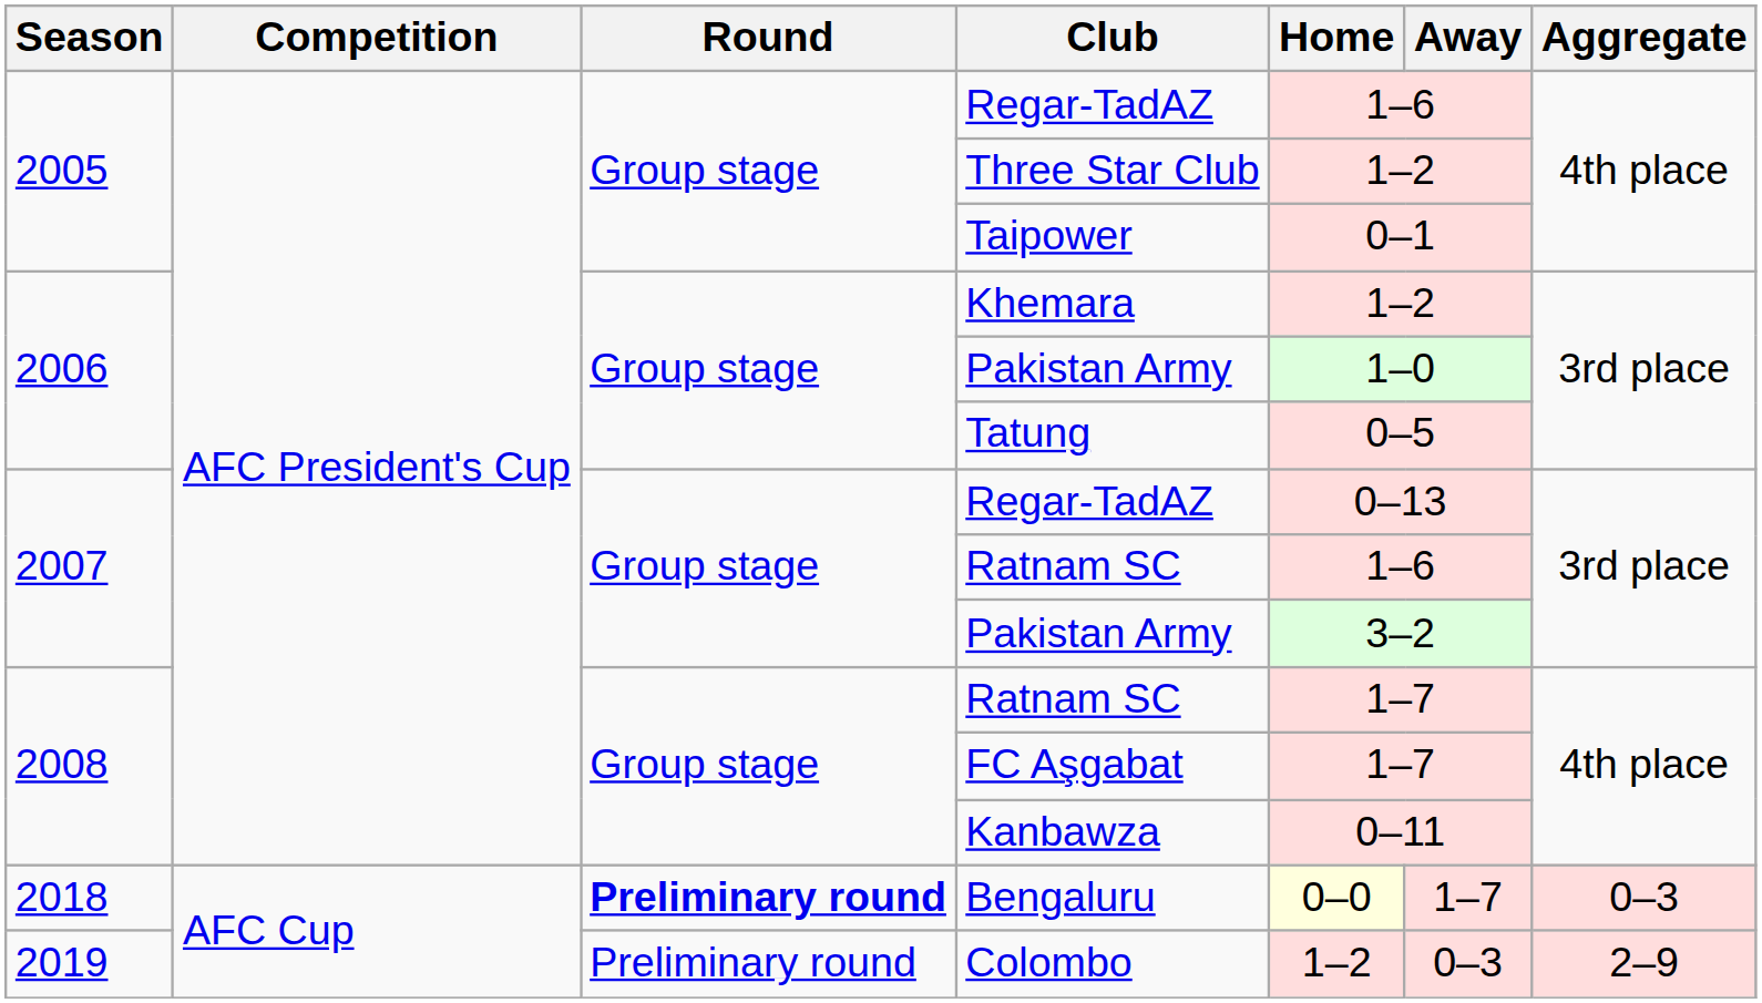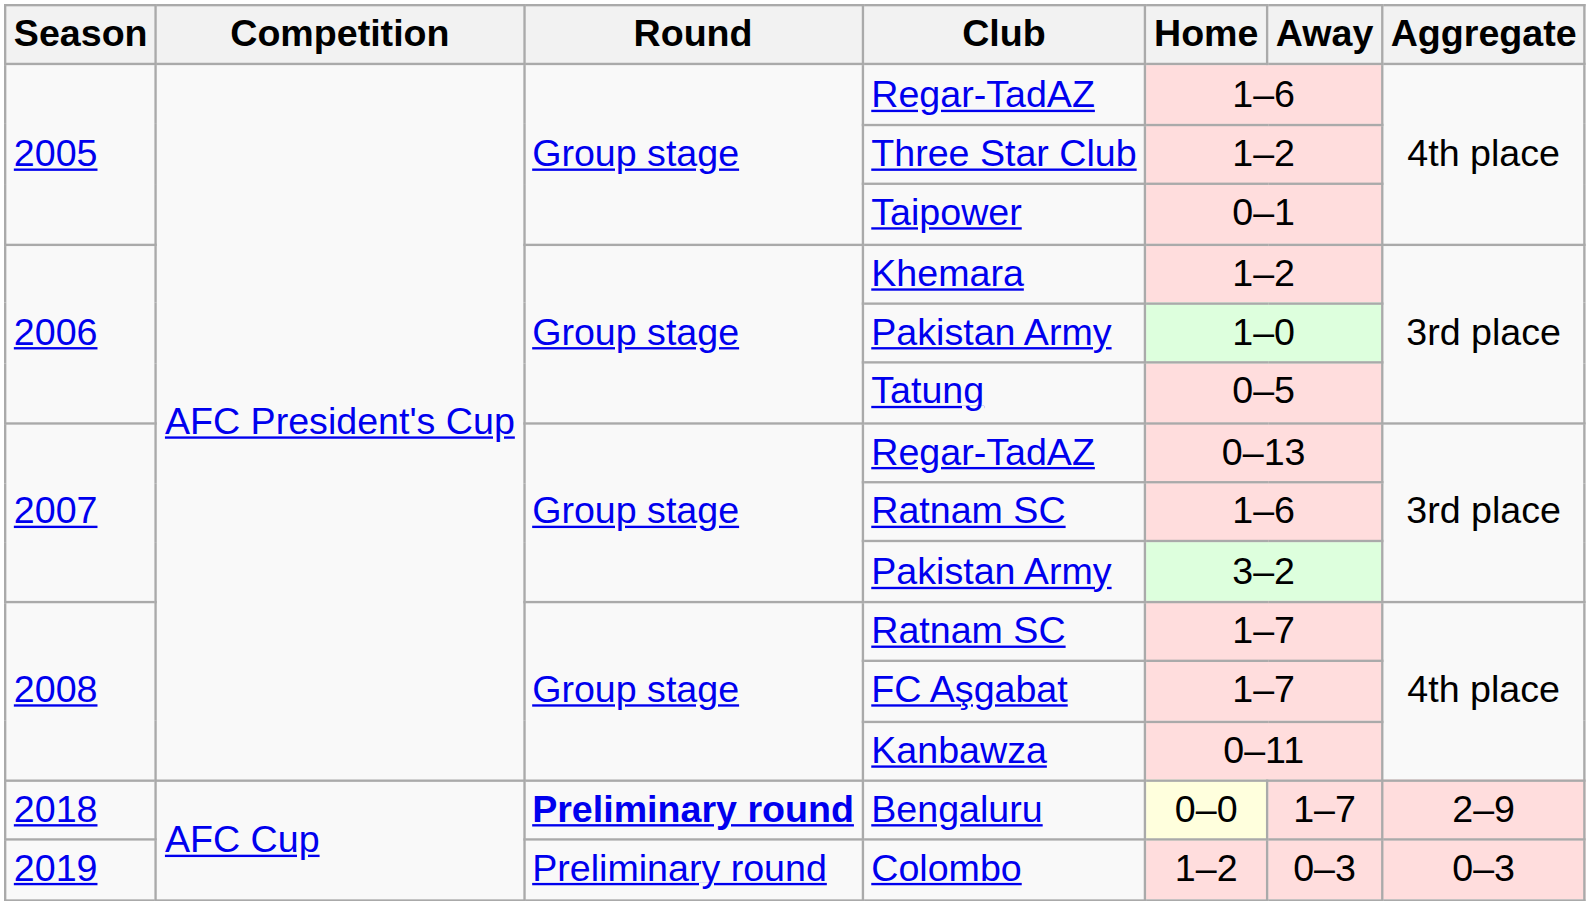Bengaluru | Aggregate: 0–3 -> 2–9
Colombo | Aggregate: 2–9 -> 0–3
